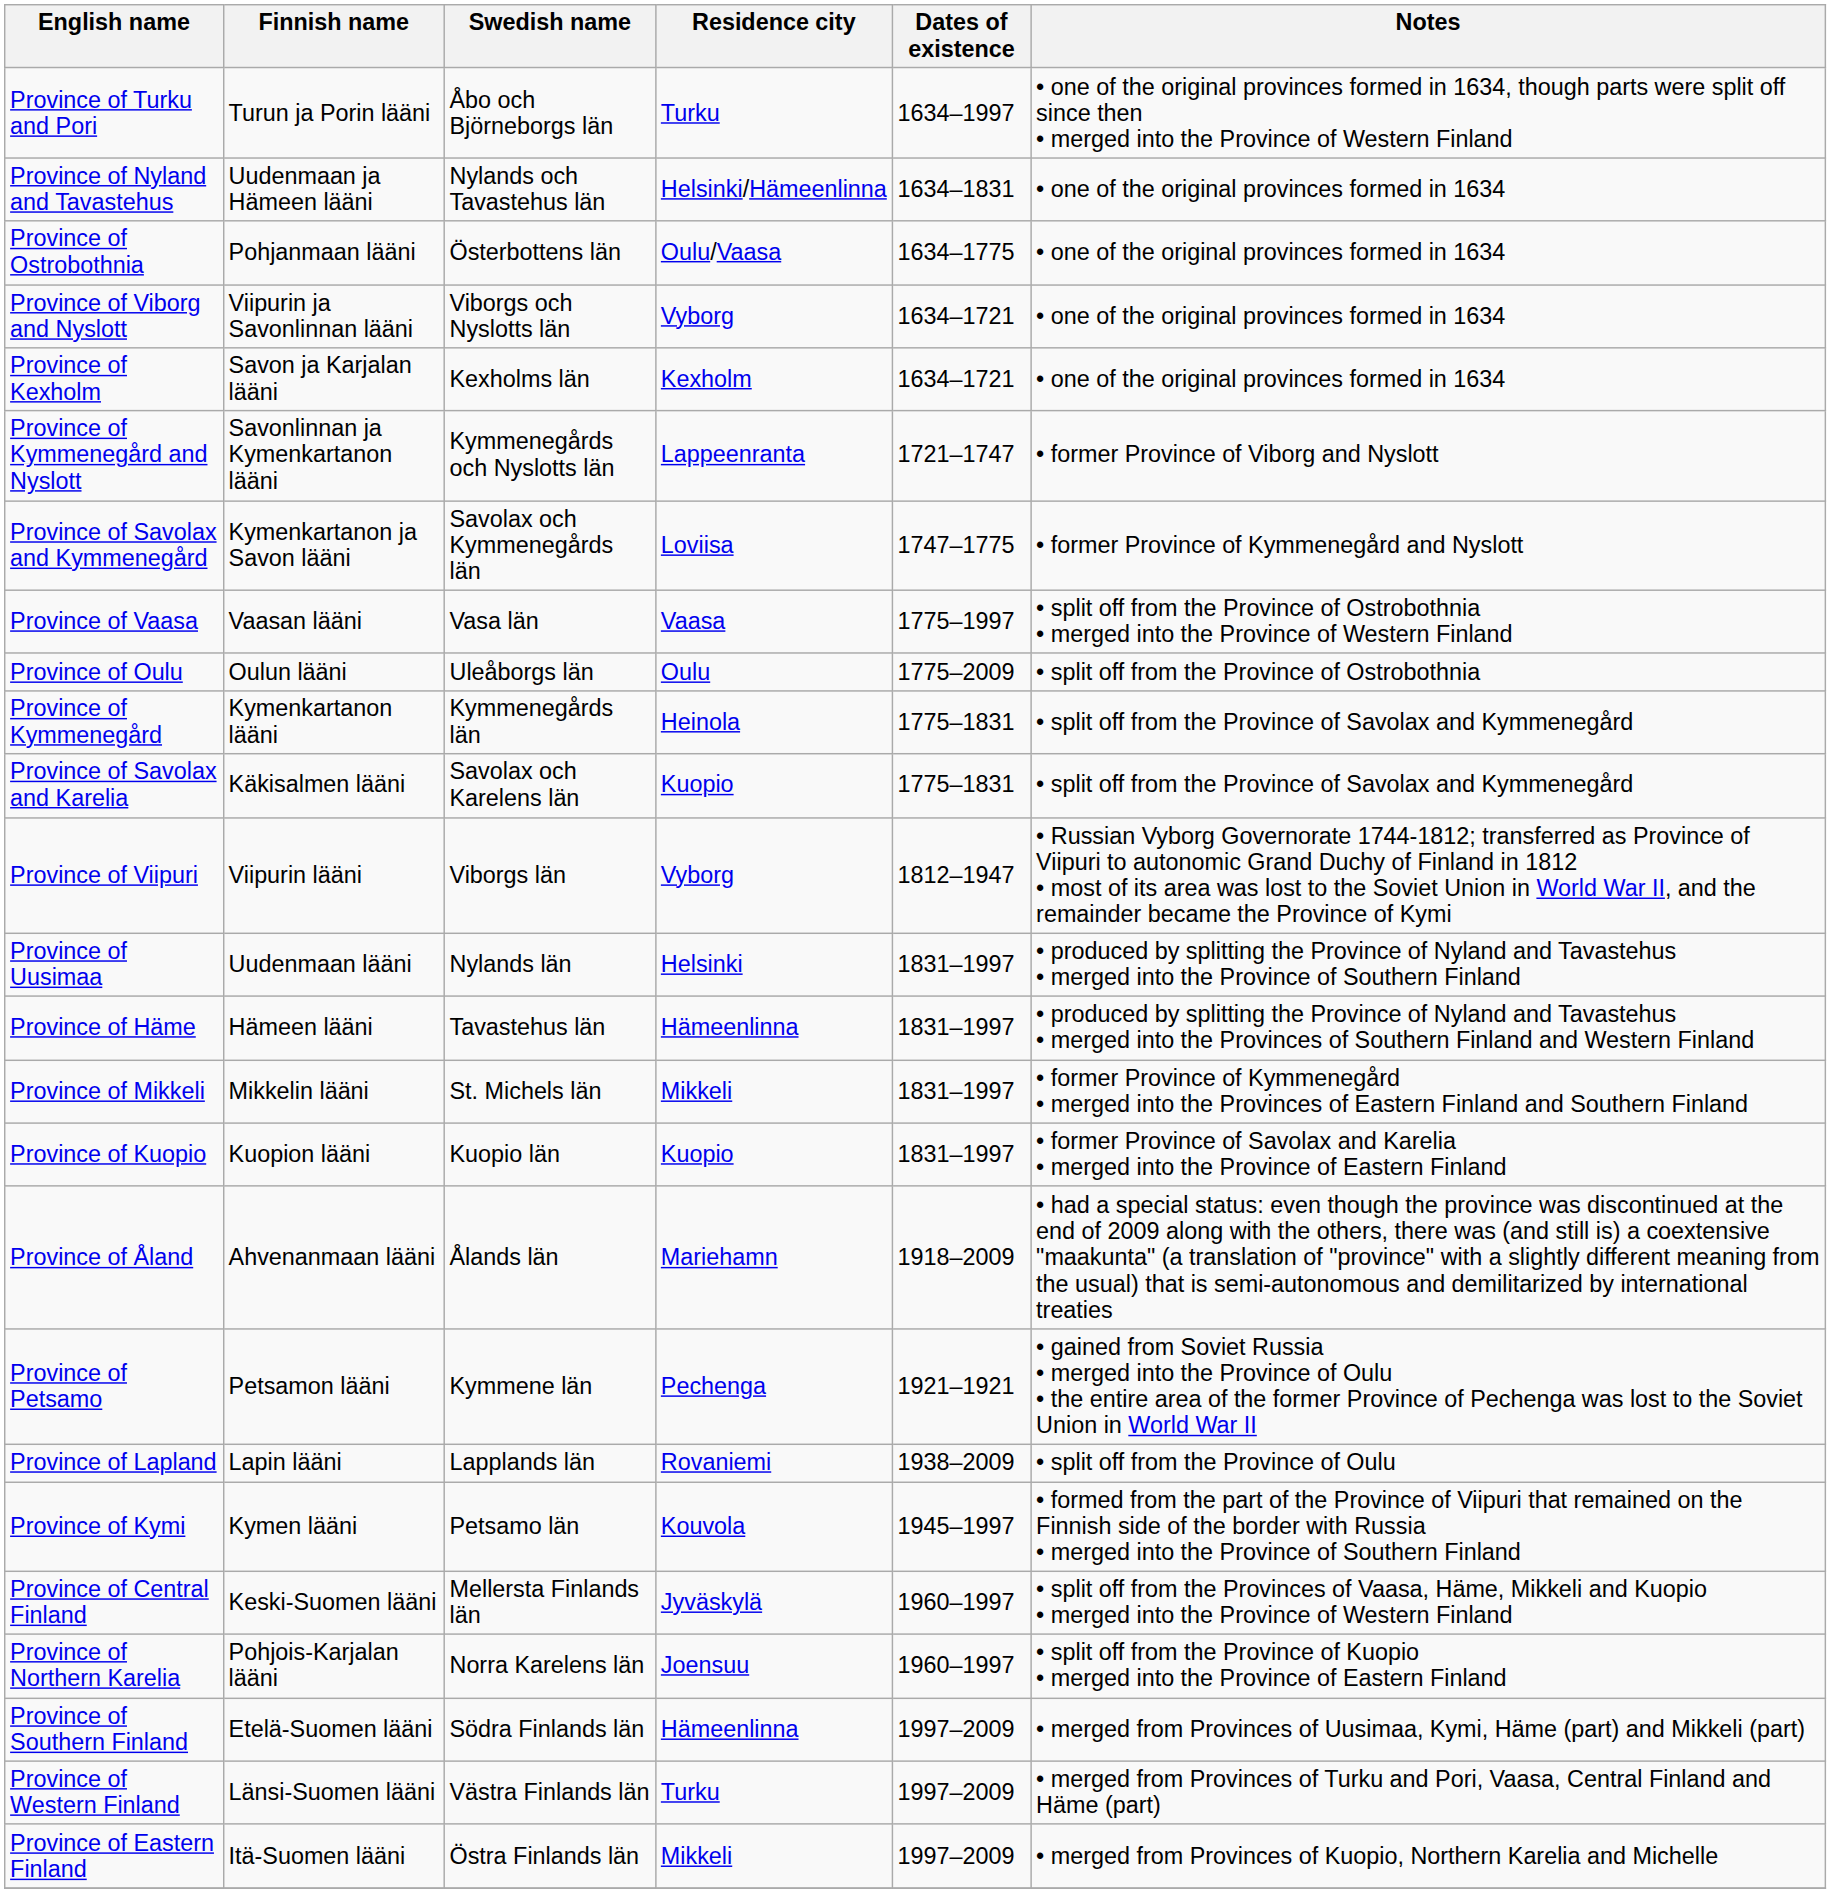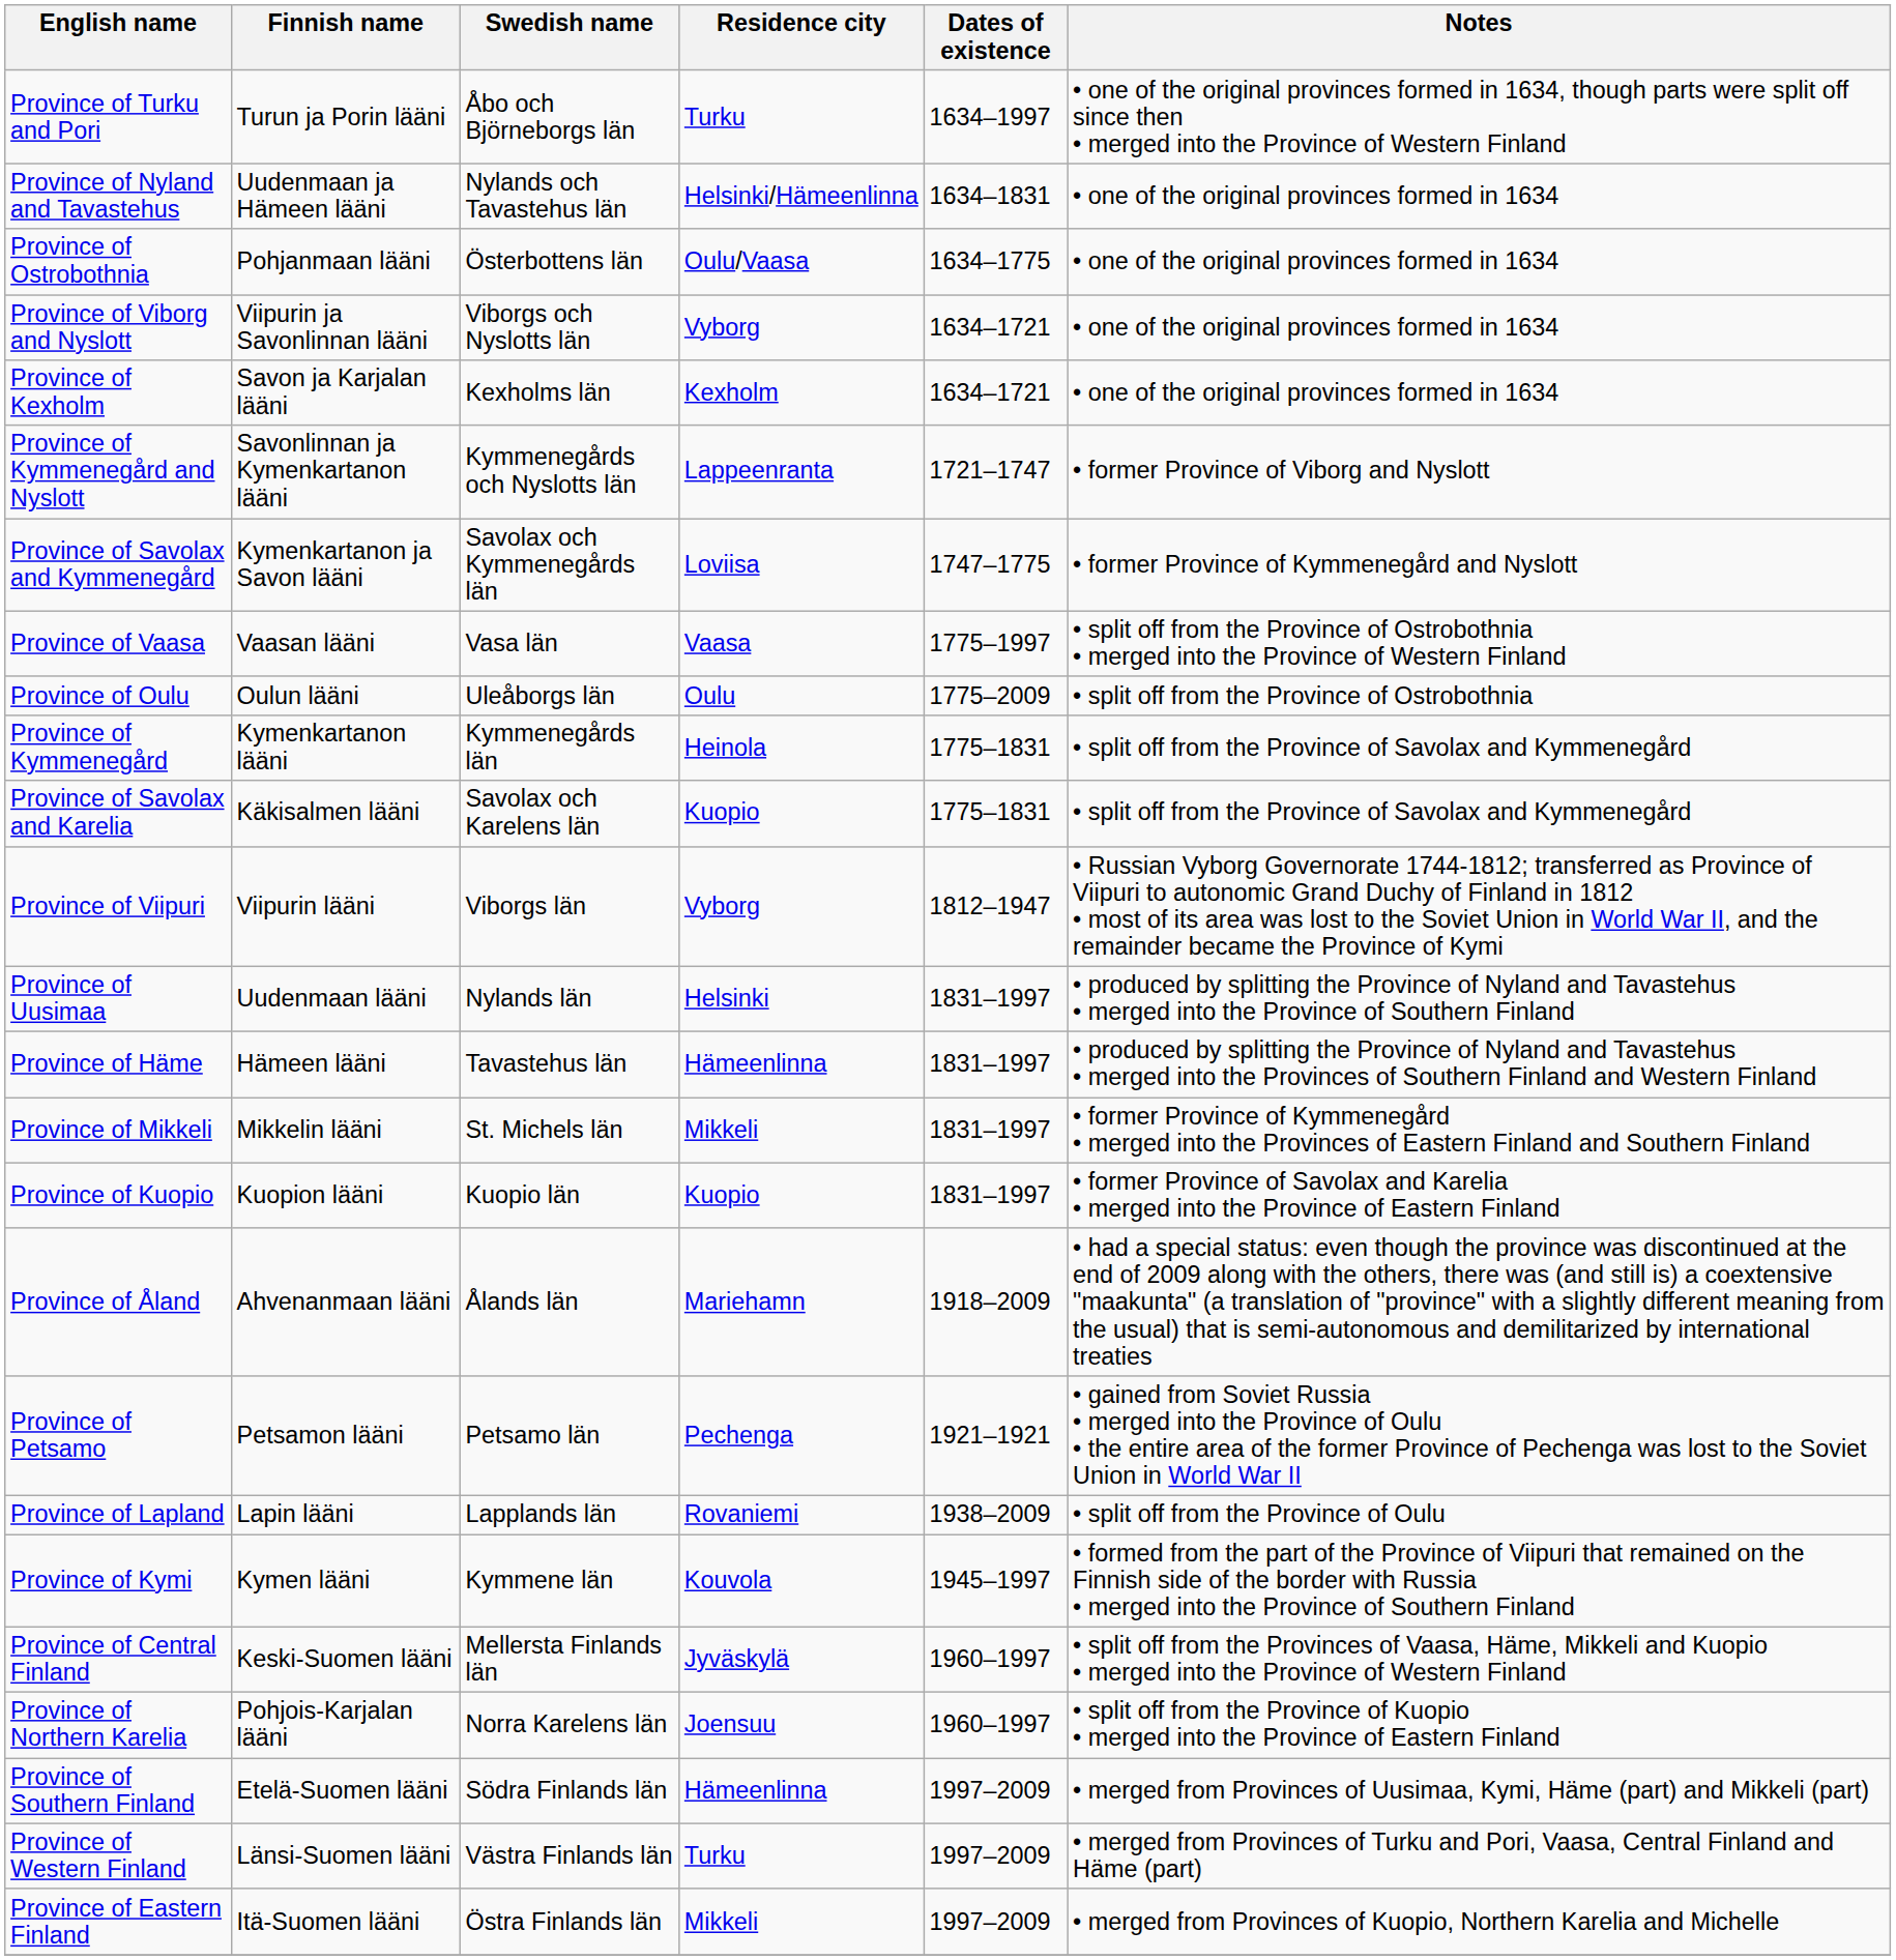Province of Petsamo | Swedish name: Kymmene län -> Petsamo län
Province of Kymi | Swedish name: Petsamo län -> Kymmene län
